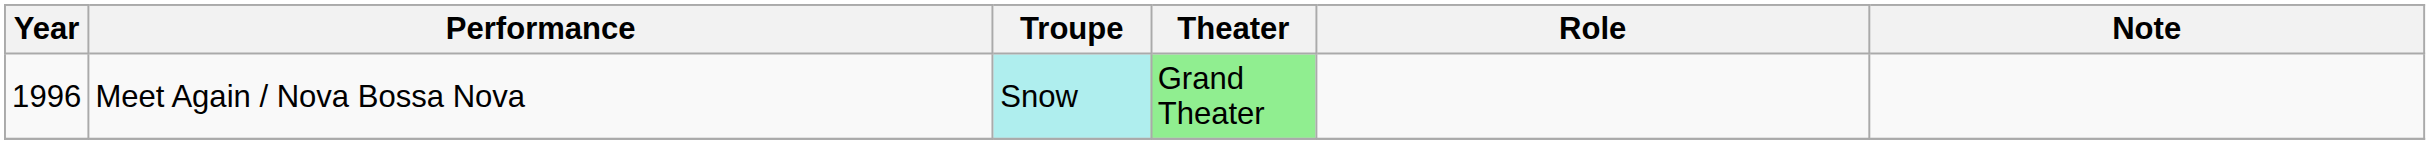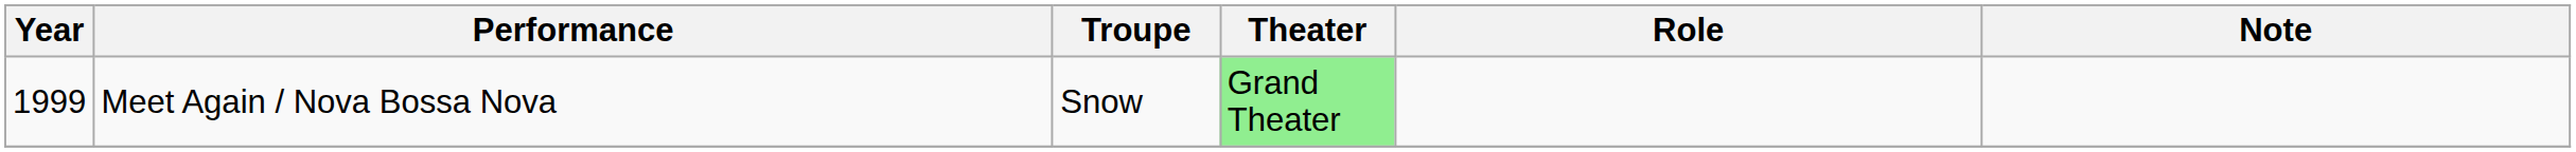Meet Again / Nova Bossa Nova | Year: 1996 -> 1999
Meet Again / Nova Bossa Nova | Troupe: paleturquoise background -> no background
